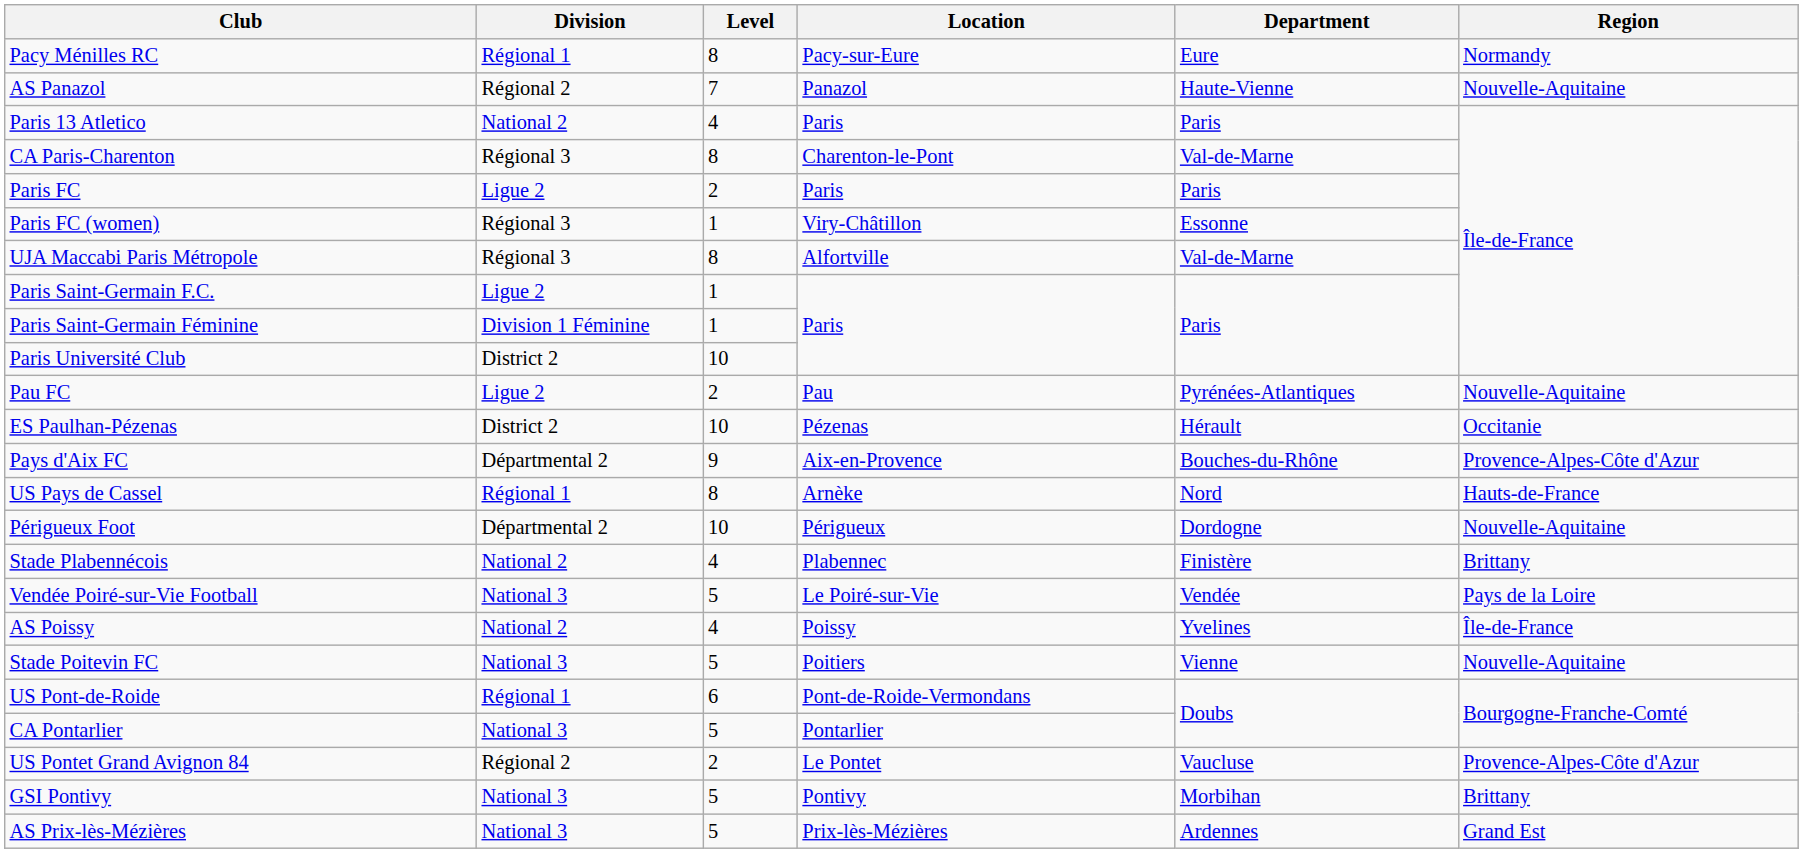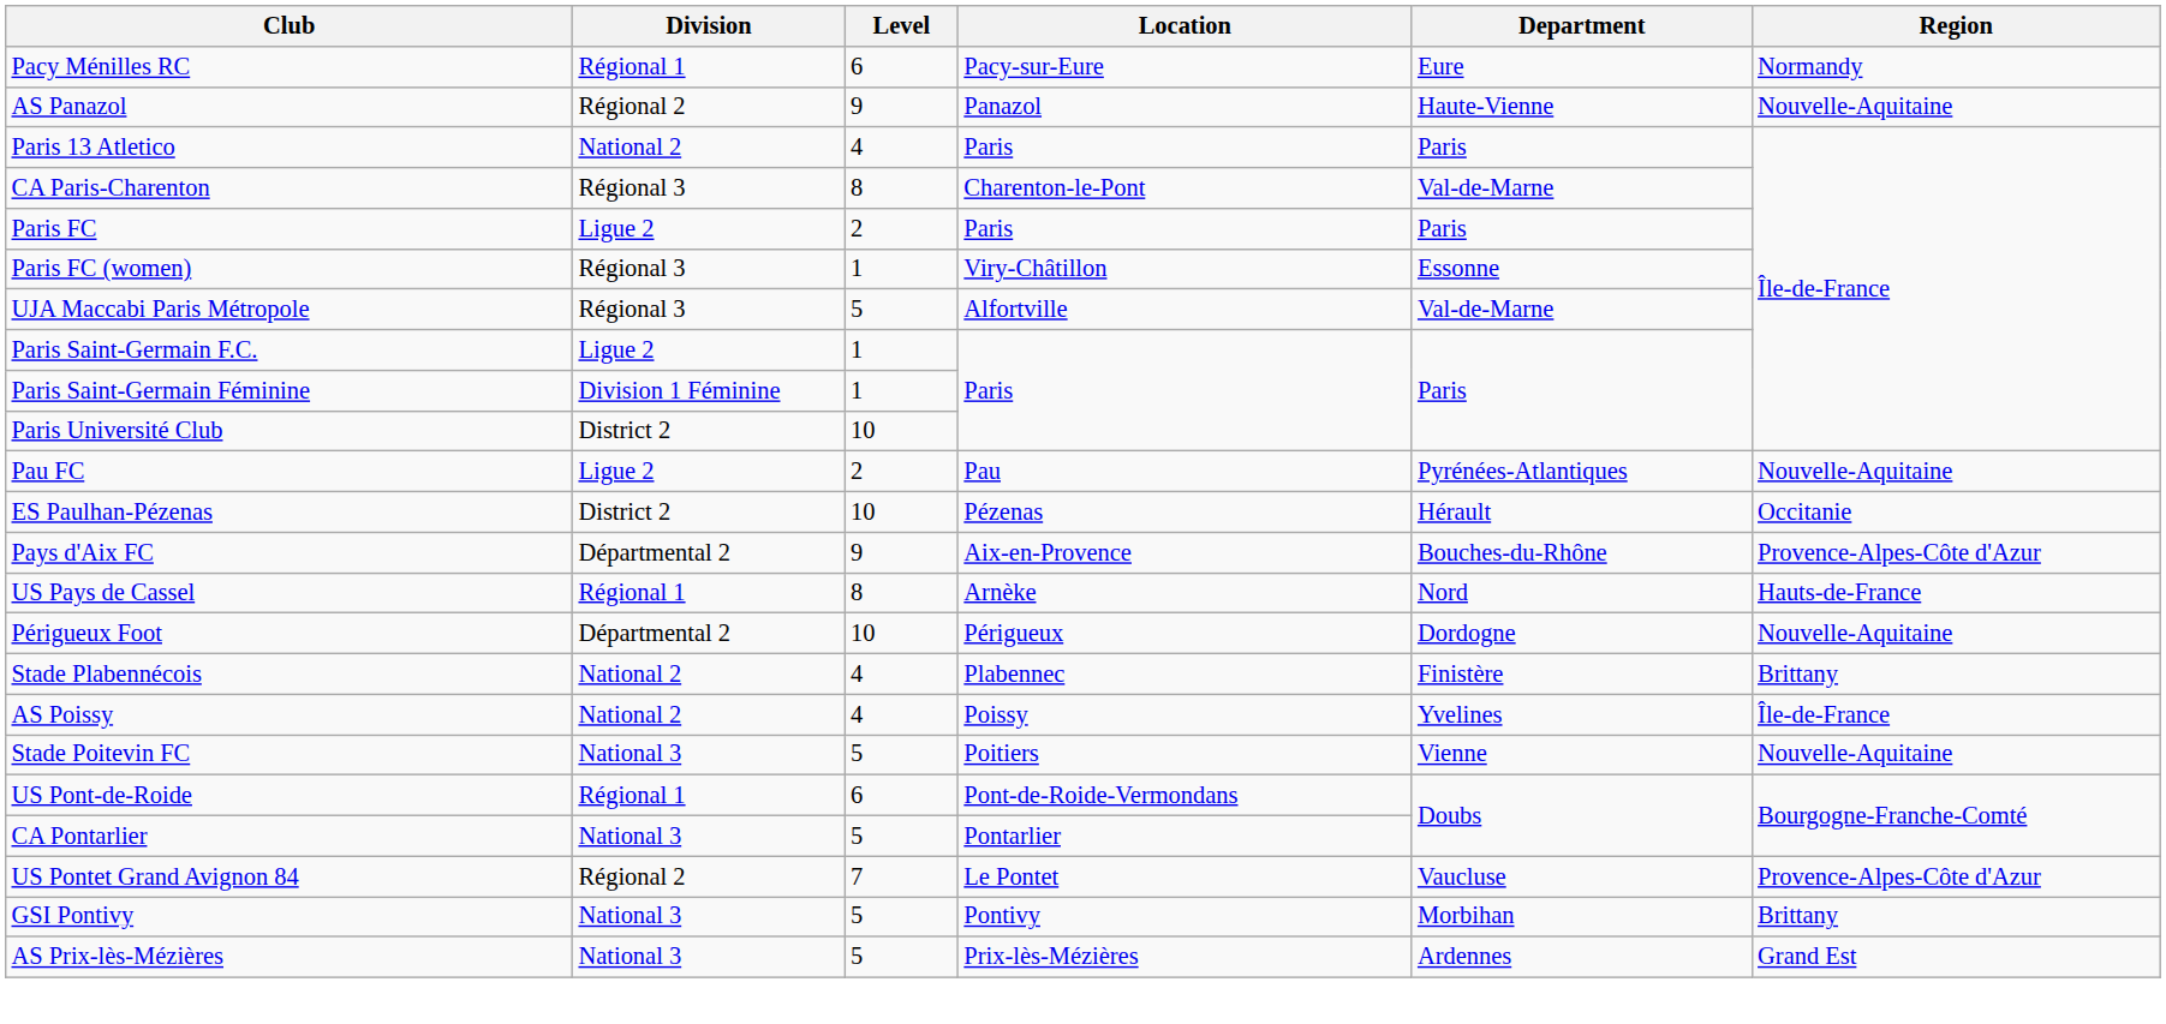Pacy Ménilles RC | Level: 8 -> 6
AS Panazol | Level: 7 -> 9
UJA Maccabi Paris Métropole | Level: 8 -> 5
- row: Vendée Poiré-sur-Vie Football | National 3 | 5 | Le Poiré-sur-Vie | Vendée | Pays de la Loire
US Pontet Grand Avignon 84 | Level: 2 -> 7
